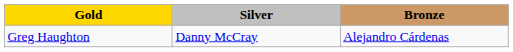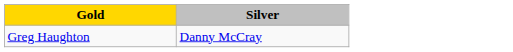- column: Bronze | Alejandro Cárdenas
